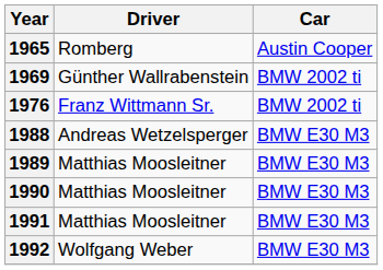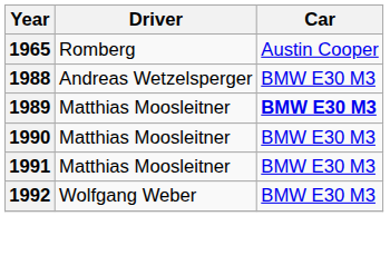- row: 1969 | Günther Wallrabenstein | BMW 2002 ti
- row: 1976 | Franz Wittmann Sr. | BMW 2002 ti
1989 | Car: normal -> bold
